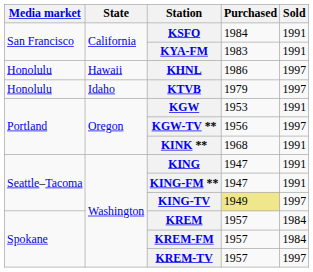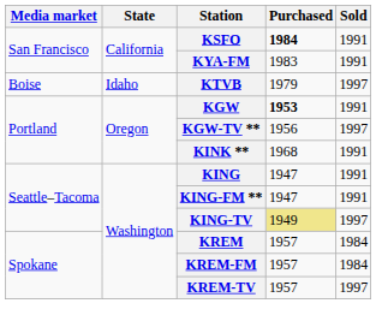KSFO | Purchased: normal -> bold
- row: Honolulu | Hawaii | KHNL | 1986 | 1997
KTVB | Media market: Honolulu -> Boise
KGW | Purchased: normal -> bold
